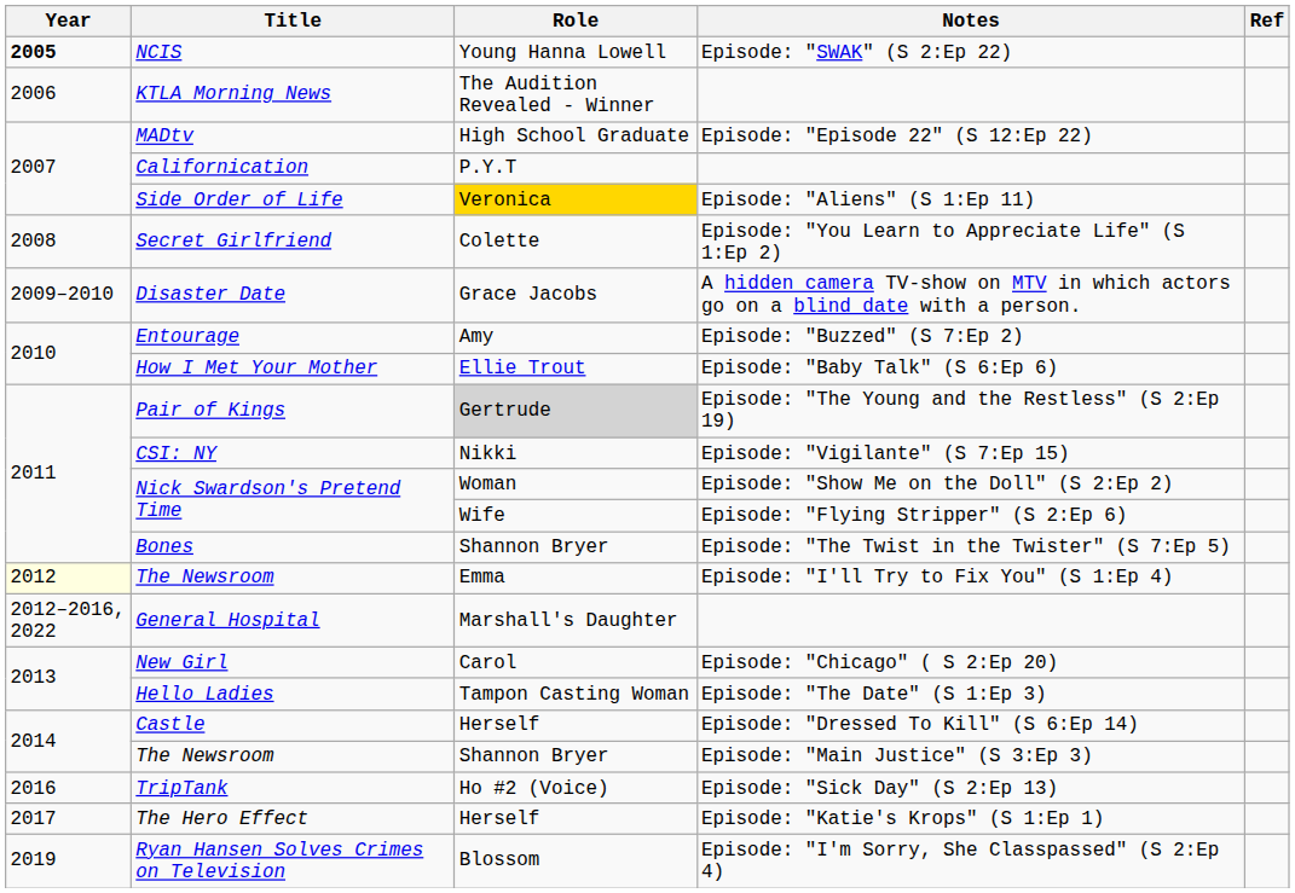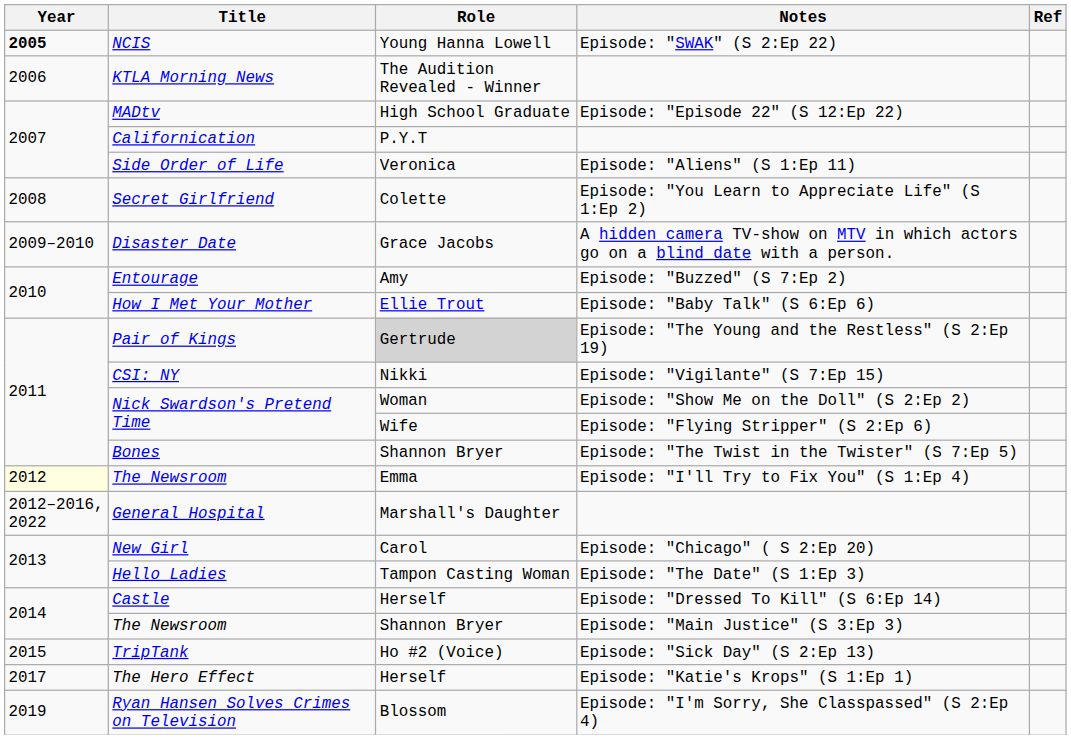Side Order of Life | Role: gold background -> no background
TripTank | Year: 2016 -> 2015
